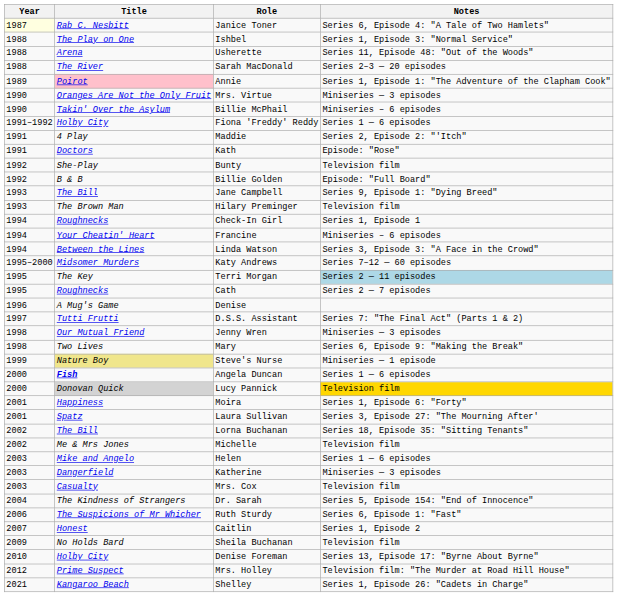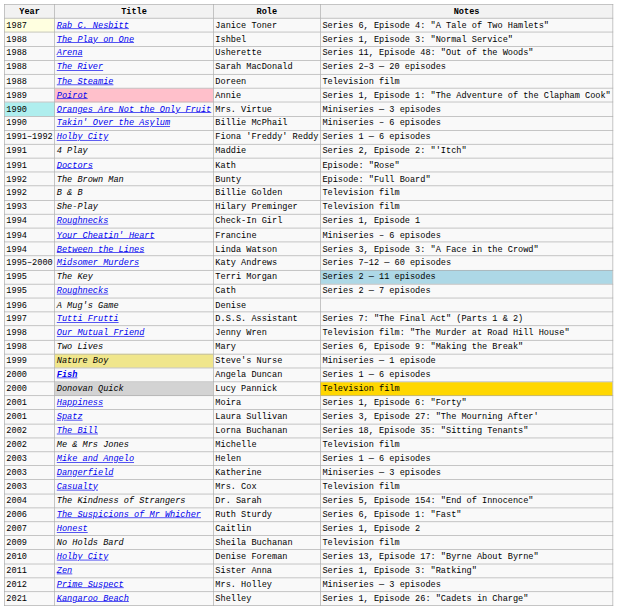+ row: 1988 | The Steamie | Doreen | Television film
Mrs. Virtue | Year: no background -> paleturquoise background
Bunty | Title: She-Play -> The Brown Man
Bunty | Notes: Television film -> Episode: "Full Board"
Billie Golden | Notes: Episode: "Full Board" -> Television film
- row: 1993 | The Bill | Jane Campbell | Series 9, Episode 1: "Dying Breed"
Hilary Preminger | Title: The Brown Man -> She-Play
Jenny Wren | Notes: Miniseries — 3 episodes -> Television film: "The Murder at Road Hill House"
+ row: 2011 | Zen | Sister Anna | Series 1, Episode 3: "Ratking"
Mrs. Holley | Notes: Television film: "The Murder at Road Hill House" -> Miniseries — 3 episodes
